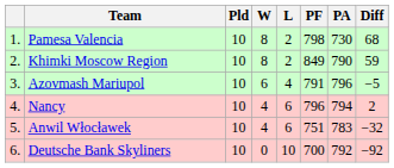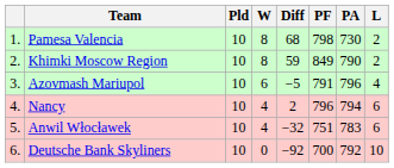columns swapped: L <-> Diff
